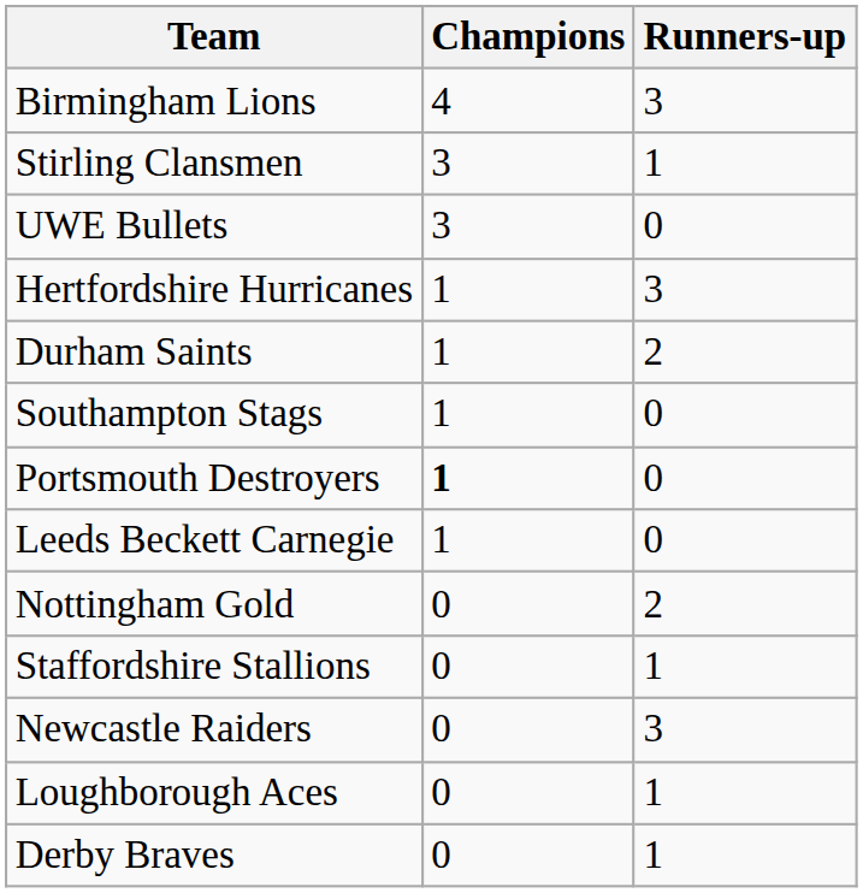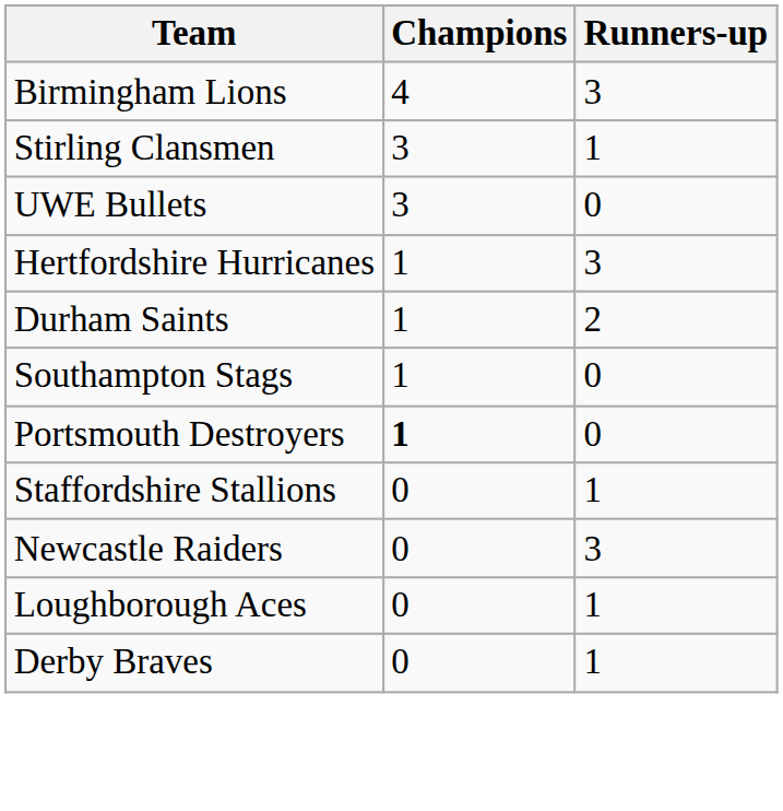- row: Leeds Beckett Carnegie | 1 | 0
- row: Nottingham Gold | 0 | 2
